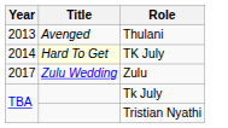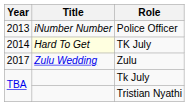- row: 2013 | Avenged | Thulani
+ row: 2013 | iNumber Number | Police Officer
